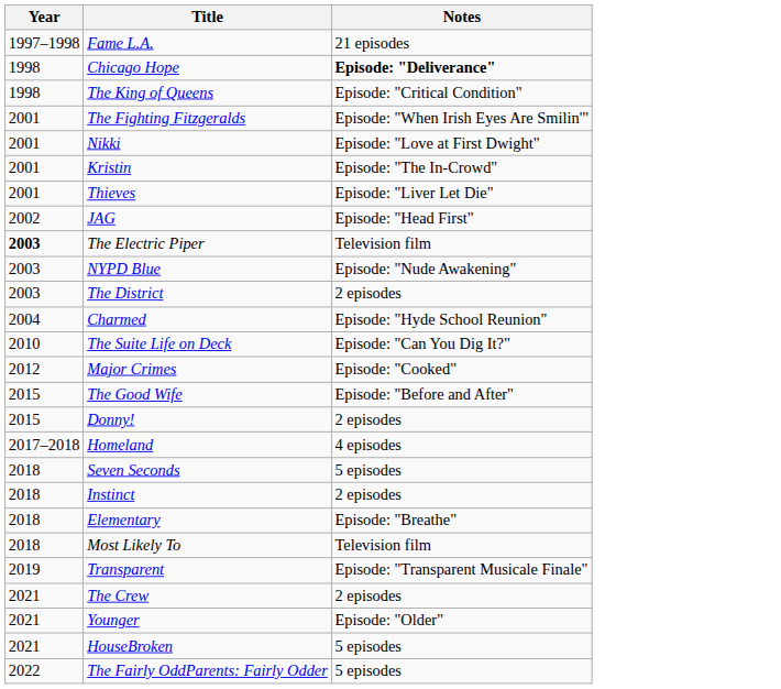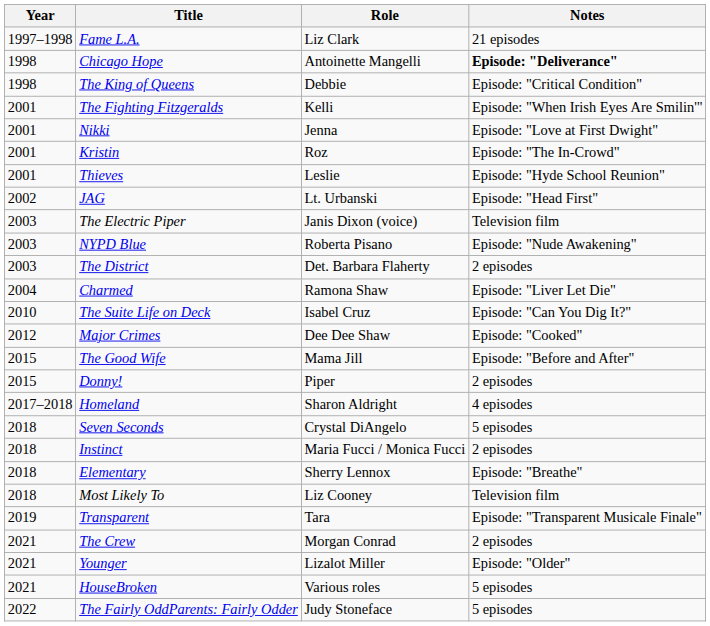+ column: Role | Liz Clark | Antoinette Mangelli | Debbie | Kelli | Jenna | Roz | Leslie | Lt. Urbanski | Janis Dixon (voice) | Roberta Pisano | Det. Barbara Flaherty | Ramona Shaw | Isabel Cruz | Dee Dee Shaw | Mama Jill | Piper | Sharon Aldright | Crystal DiAngelo | Maria Fucci / Monica Fucci | Sherry Lennox | Liz Cooney | Tara | Morgan Conrad | Lizalot Miller | Various roles | Judy Stoneface
Thieves | Notes: Episode: "Liver Let Die" -> Episode: "Hyde School Reunion"
The Electric Piper | Year: bold -> normal
Charmed | Notes: Episode: "Hyde School Reunion" -> Episode: "Liver Let Die"
